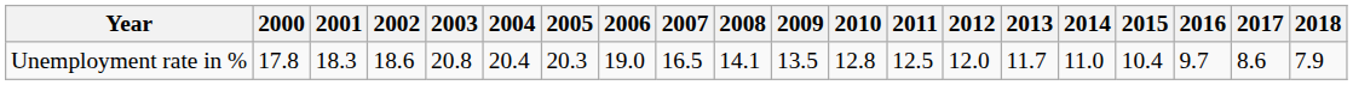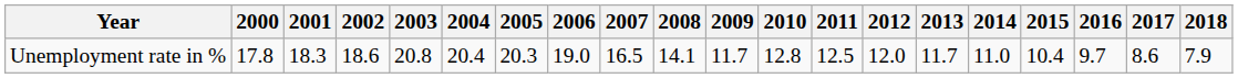Unemployment rate in % | 2009: 13.5 -> 11.7
